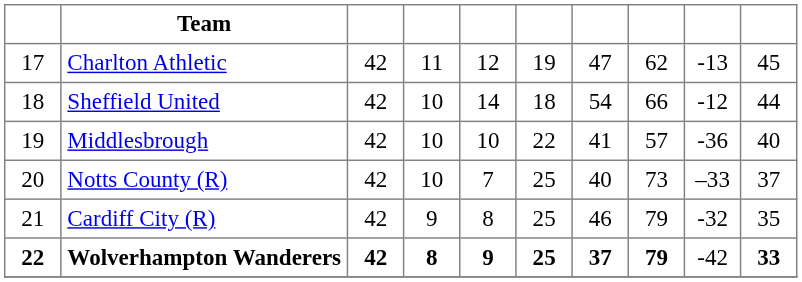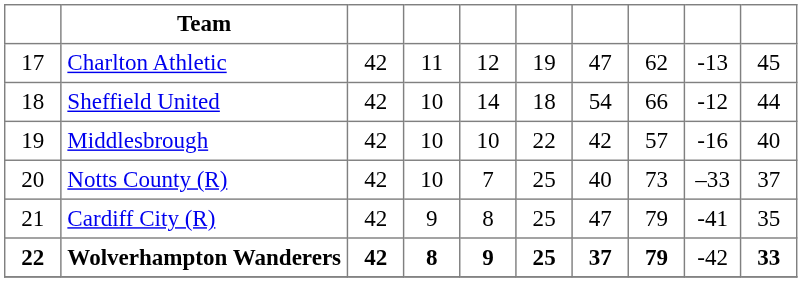Middlesbrough | column 7: 41 -> 42
Middlesbrough | column 9: -36 -> -16
Cardiff City (R) | column 7: 46 -> 47
Cardiff City (R) | column 9: -32 -> -41
